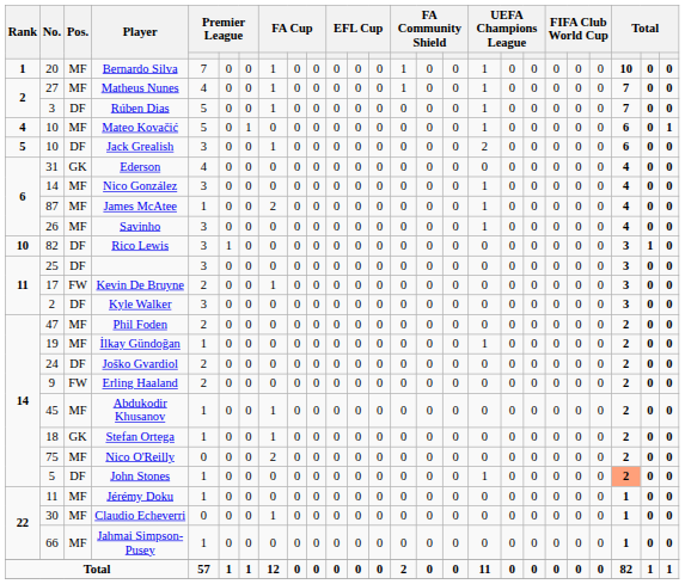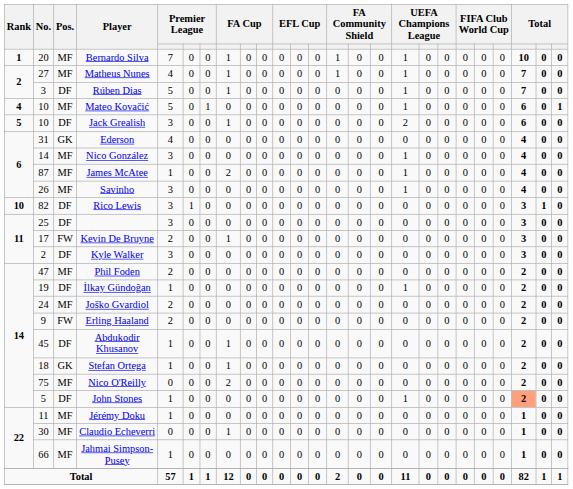İlkay Gündoğan | Pos.: MF -> DF
Joško Gvardiol | Pos.: DF -> MF
Abdukodir Khusanov | Pos.: MF -> DF
